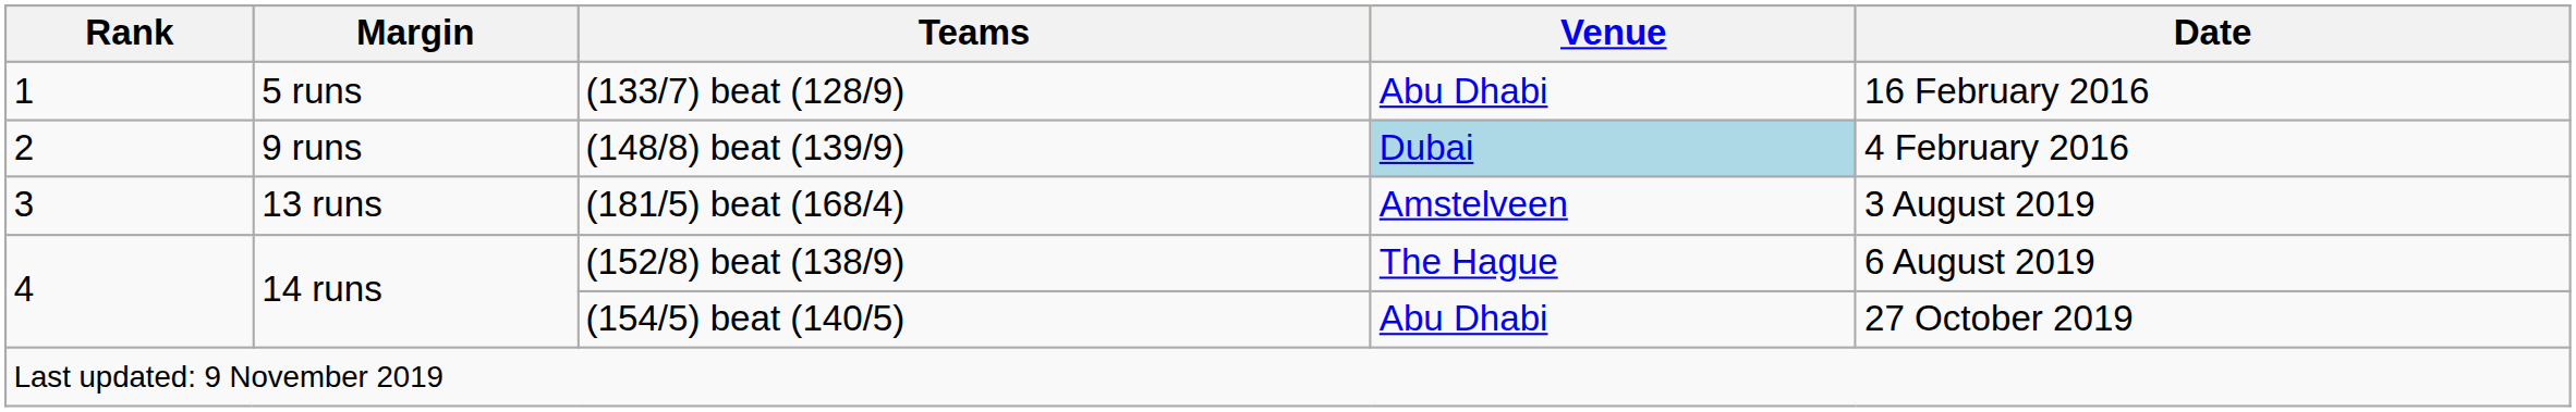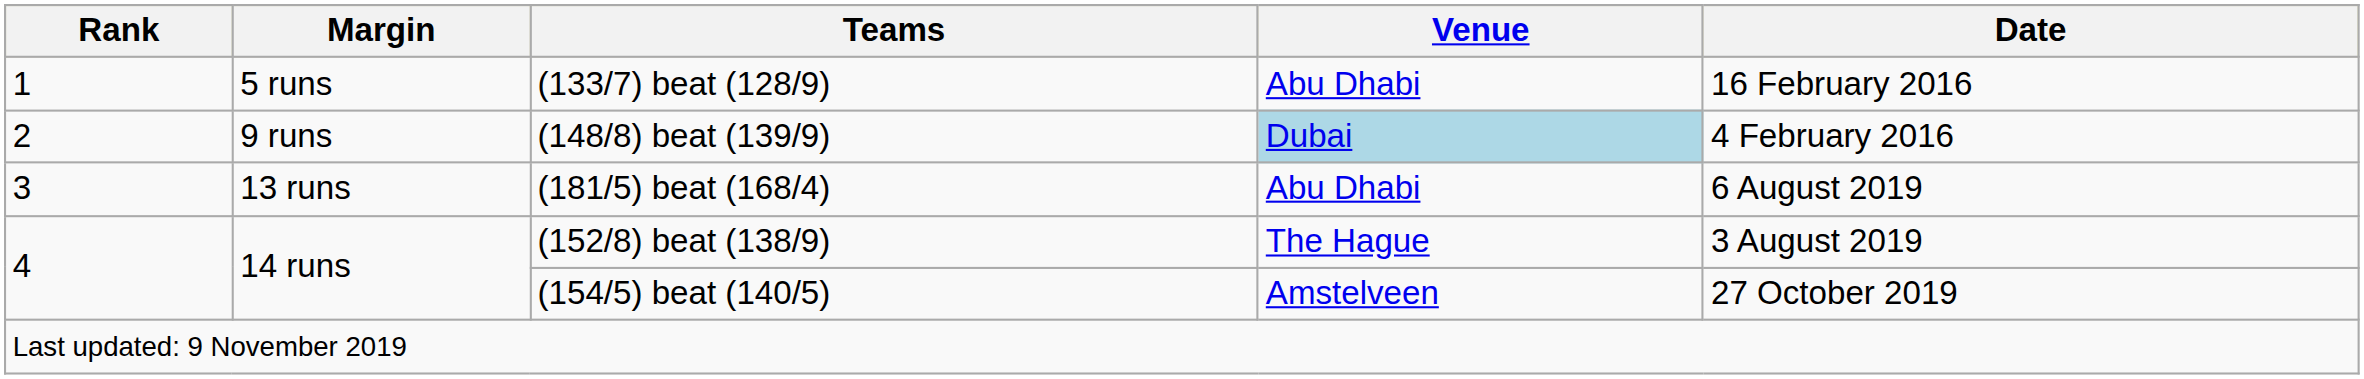(181/5) beat (168/4) | Venue: Amstelveen -> Abu Dhabi
(181/5) beat (168/4) | Date: 3 August 2019 -> 6 August 2019
(152/8) beat (138/9) | Date: 6 August 2019 -> 3 August 2019
(154/5) beat (140/5) | Venue: Abu Dhabi -> Amstelveen
